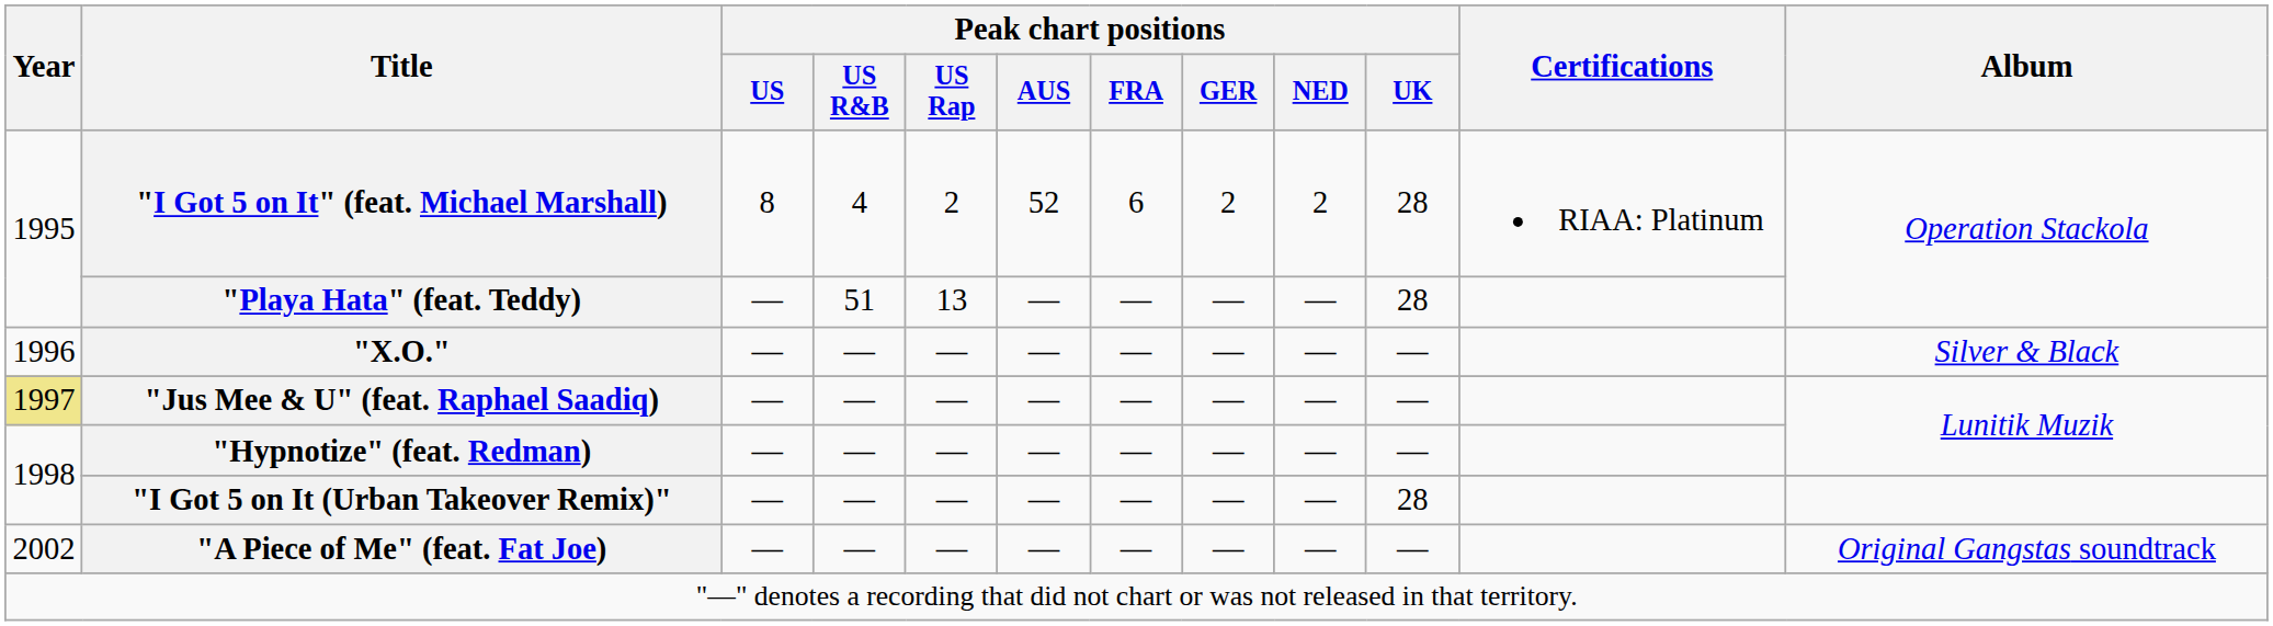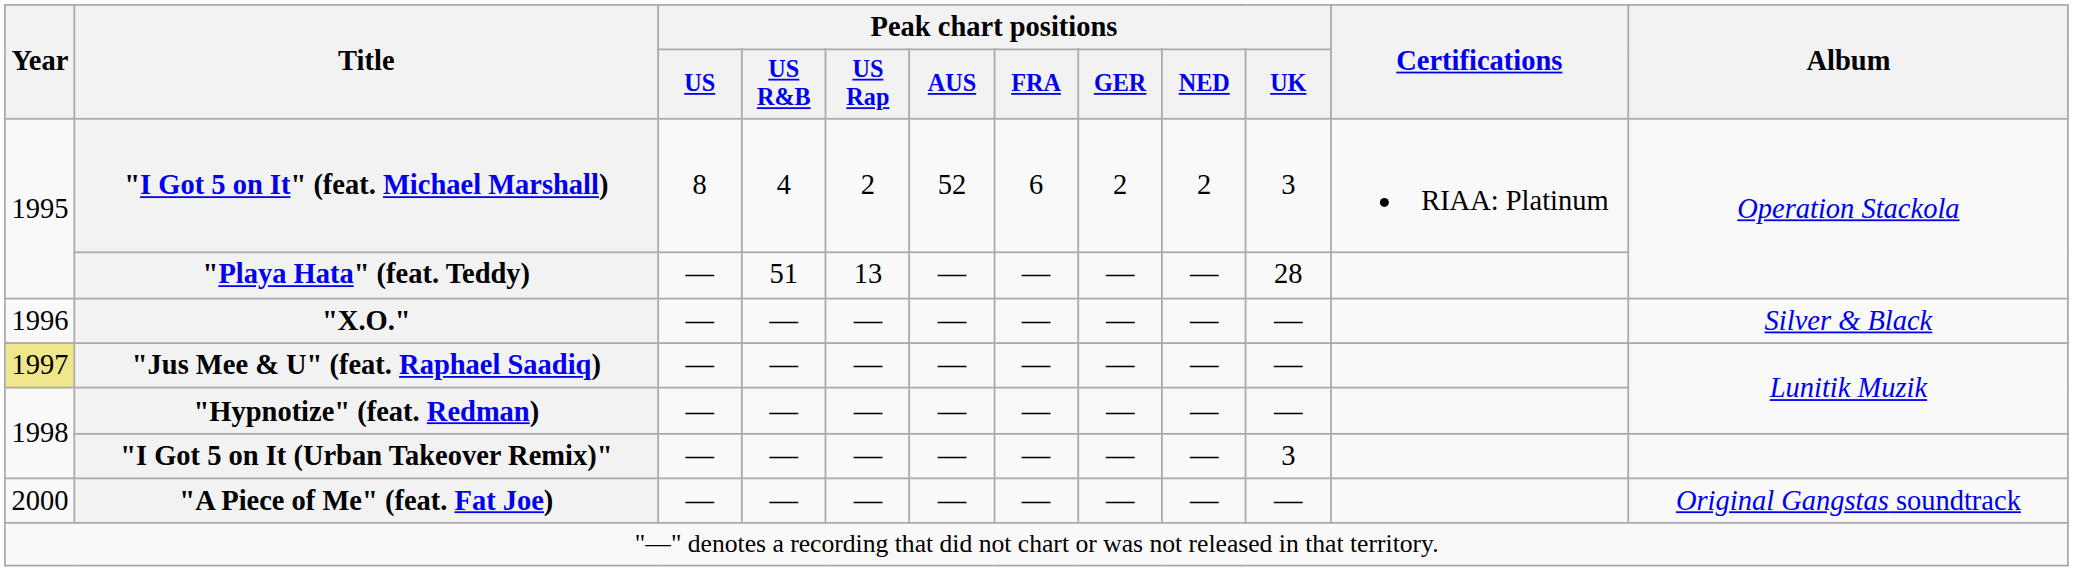"I Got 5 on It" (feat. Michael Marshall) | Peak chart positions / UK: 28 -> 3
"I Got 5 on It (Urban Takeover Remix)" | Peak chart positions / UK: 28 -> 3
"A Piece of Me" (feat. Fat Joe) | Year: 2002 -> 2000
